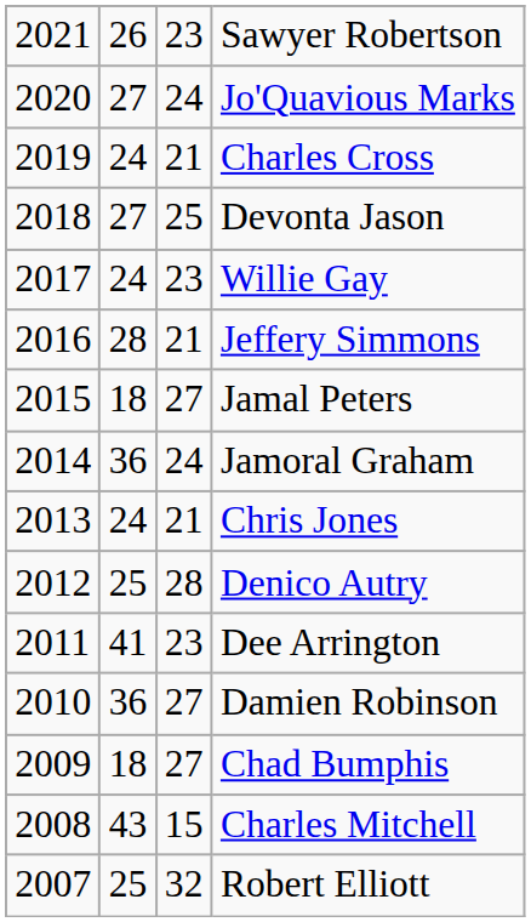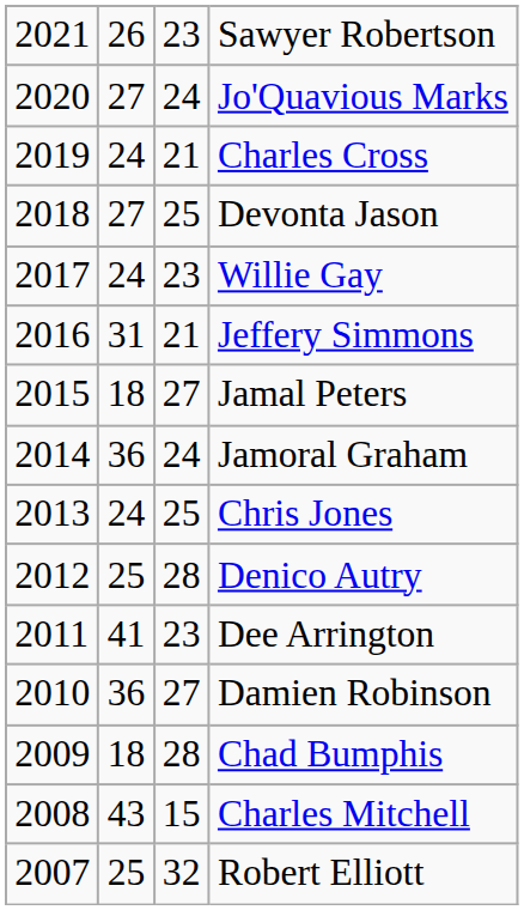Jeffery Simmons | column 2: 28 -> 31
Chris Jones | column 3: 21 -> 25
Chad Bumphis | column 3: 27 -> 28
